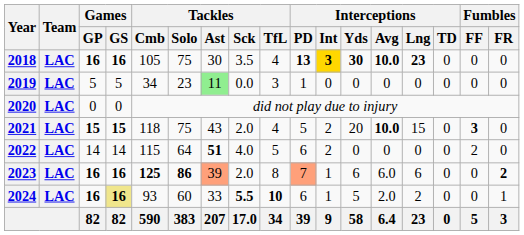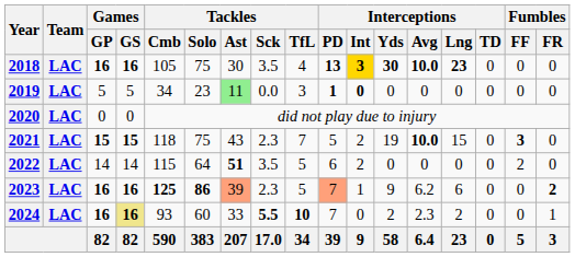2019 | Interceptions / PD: normal -> bold
2019 | Interceptions / Int: normal -> bold
2021 | Tackles / Sck: 2.0 -> 2.3
2021 | Tackles / TfL: 4 -> 7
2021 | Interceptions / Yds: 20 -> 19
2022 | Tackles / Sck: 4.0 -> 3.5
2023 | Tackles / Sck: 2.0 -> 2.3
2023 | Tackles / TfL: 8 -> 5
2023 | Interceptions / Yds: 6 -> 9
2023 | Interceptions / Avg: 6.0 -> 6.2
2024 | Interceptions / PD: 6 -> 7
2024 | Interceptions / Int: 1 -> 0
2024 | Interceptions / Yds: 5 -> 2
2024 | Interceptions / Avg: 2.0 -> 2.3
